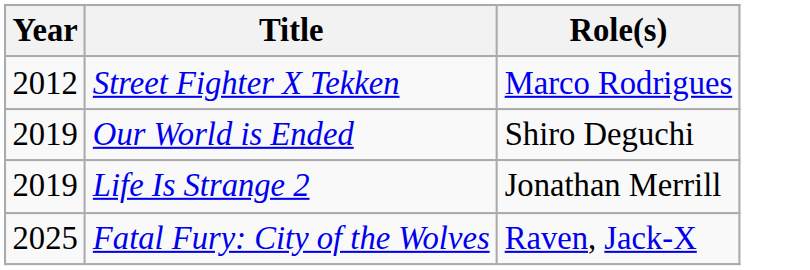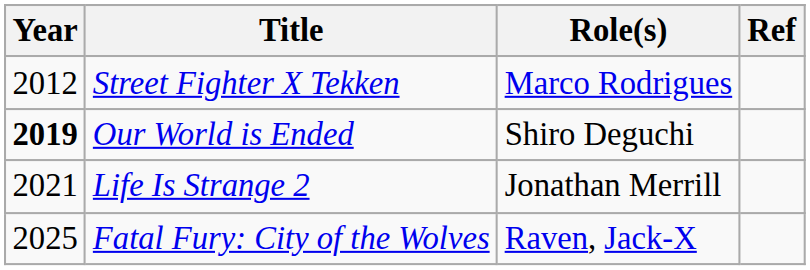+ column: Ref
Our World is Ended | Year: normal -> bold
Life Is Strange 2 | Year: 2019 -> 2021
